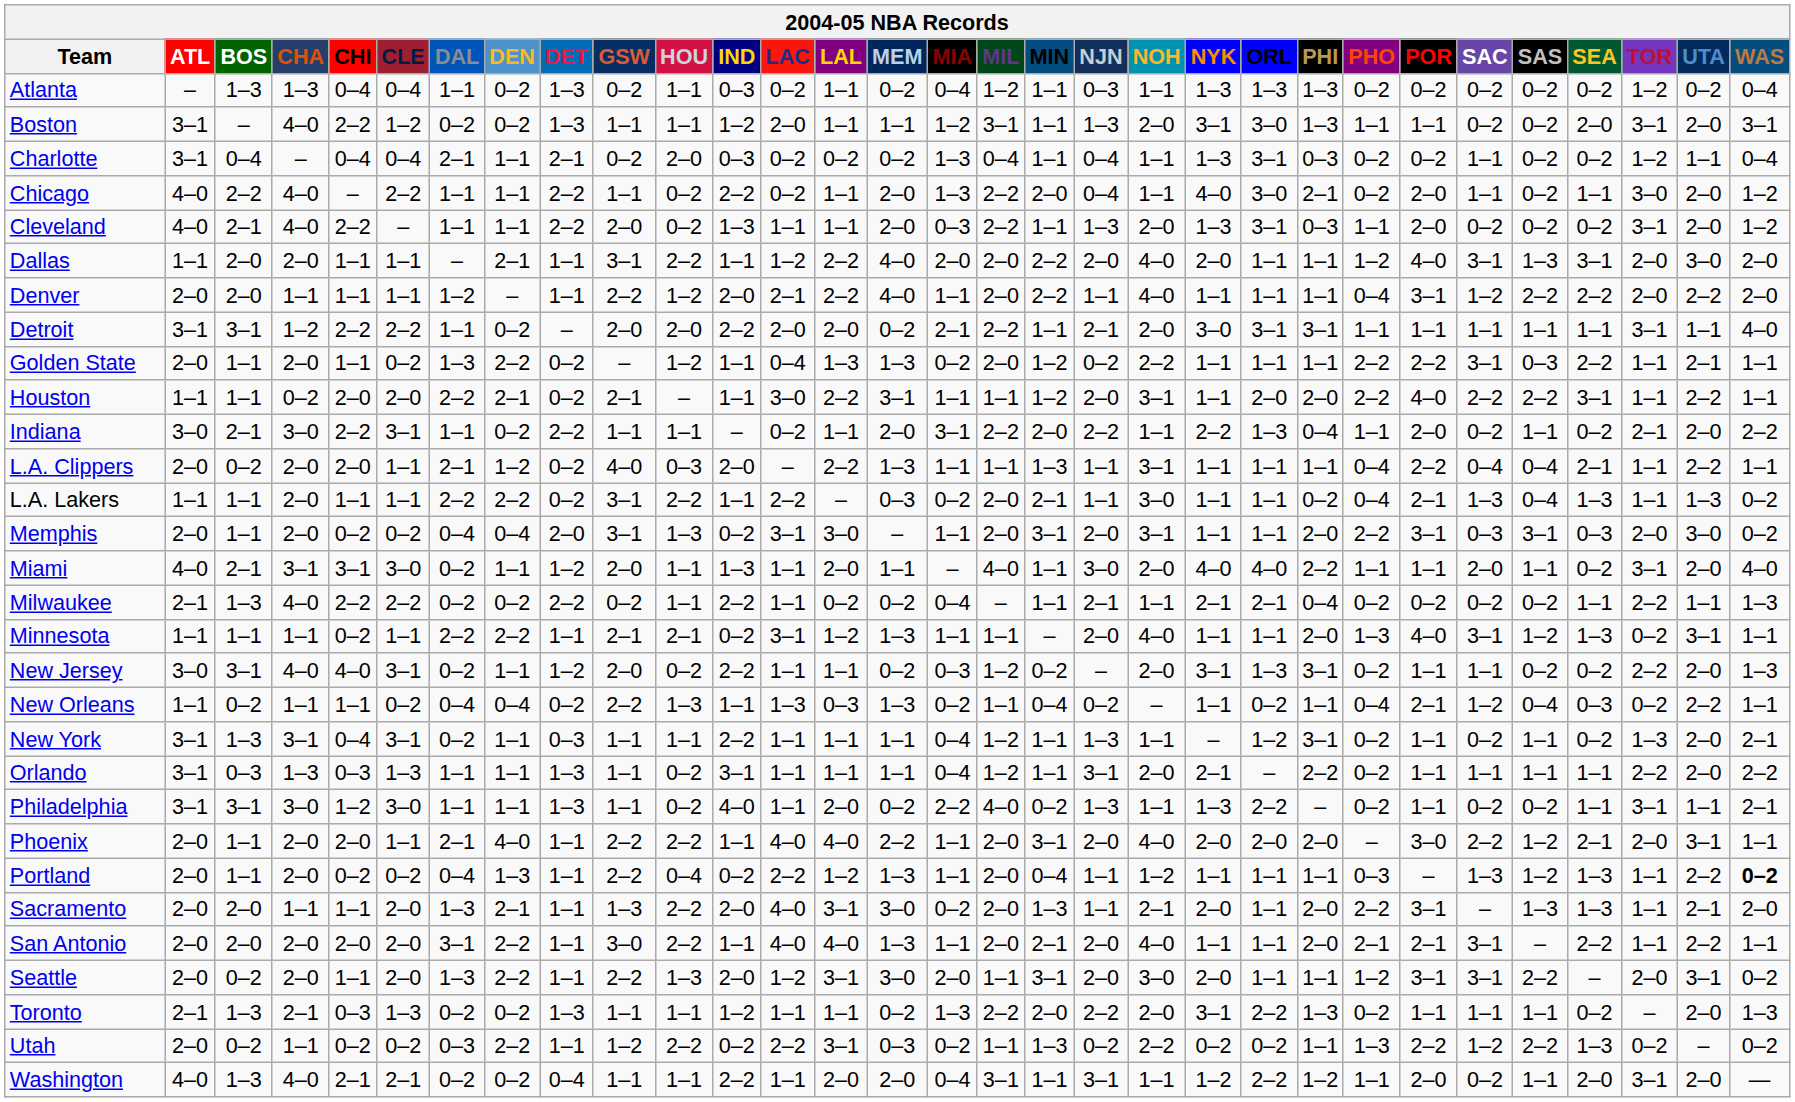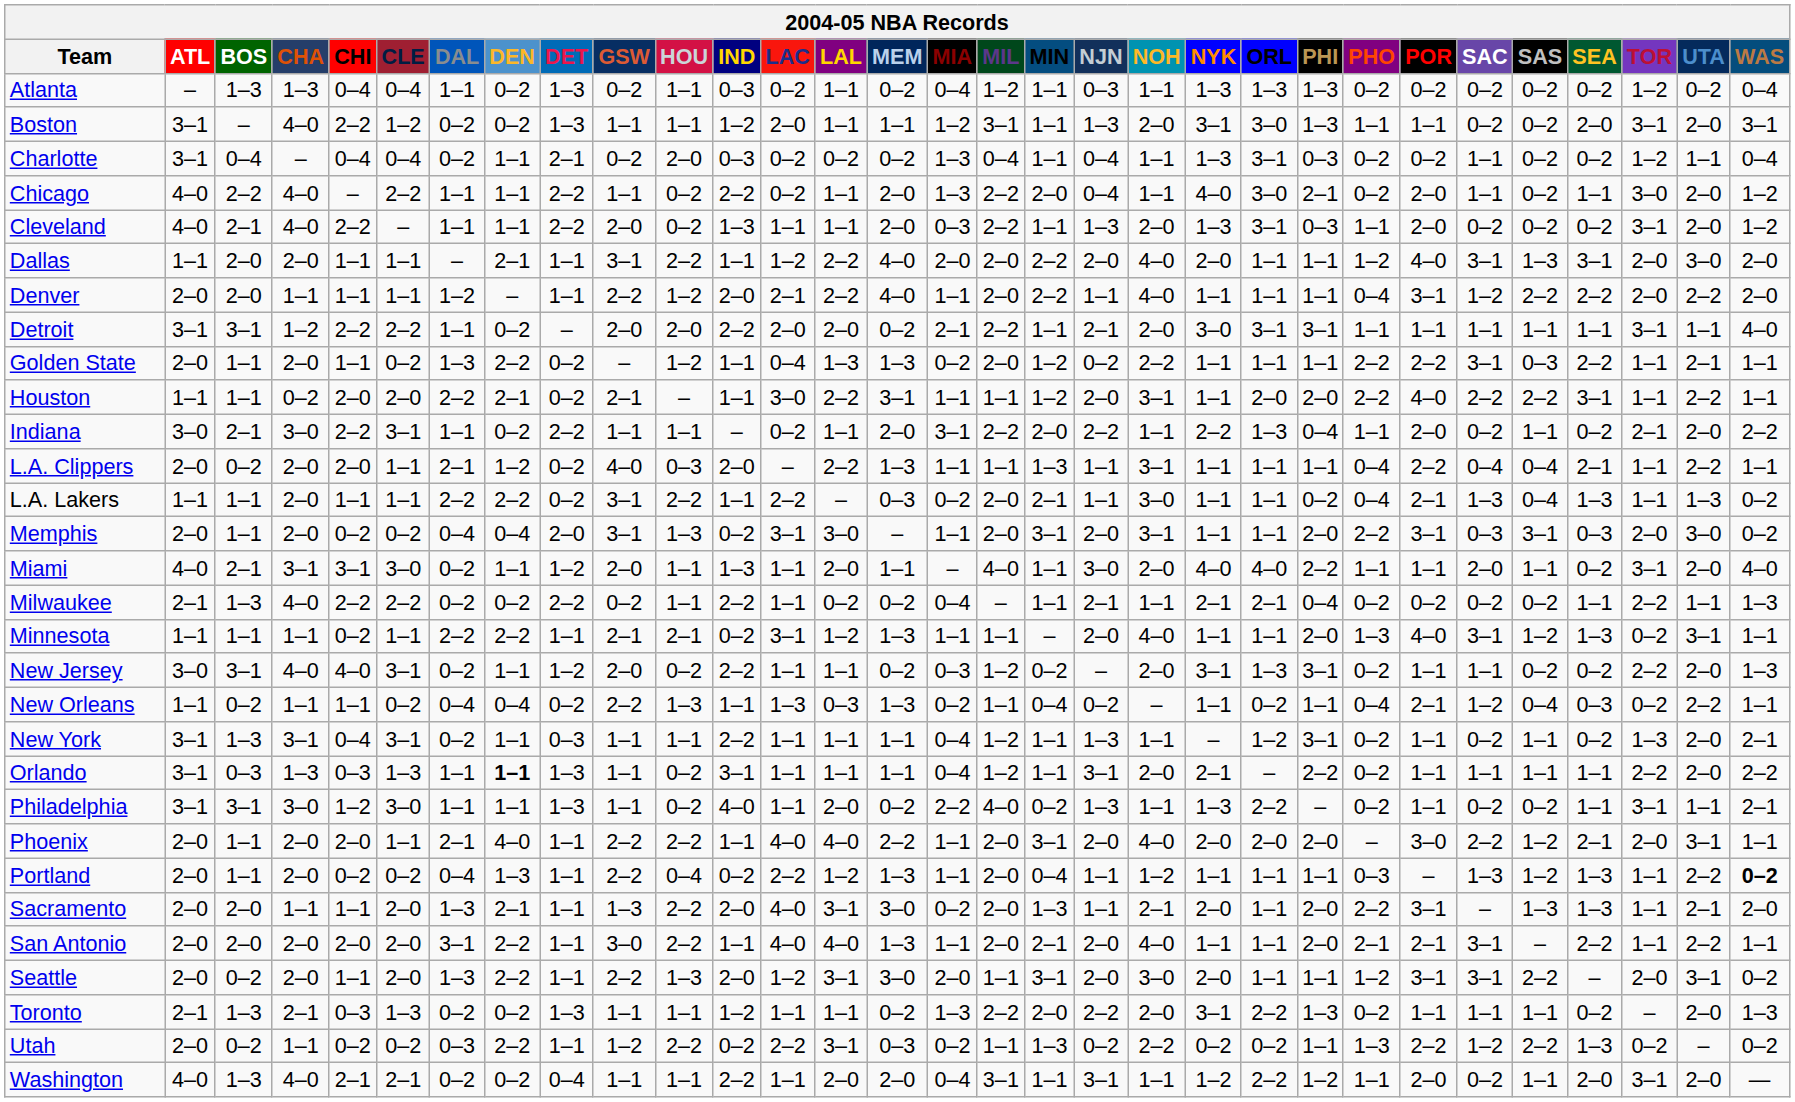Charlotte | DAL: 2–1 -> 0–2
Orlando | DEN: normal -> bold
